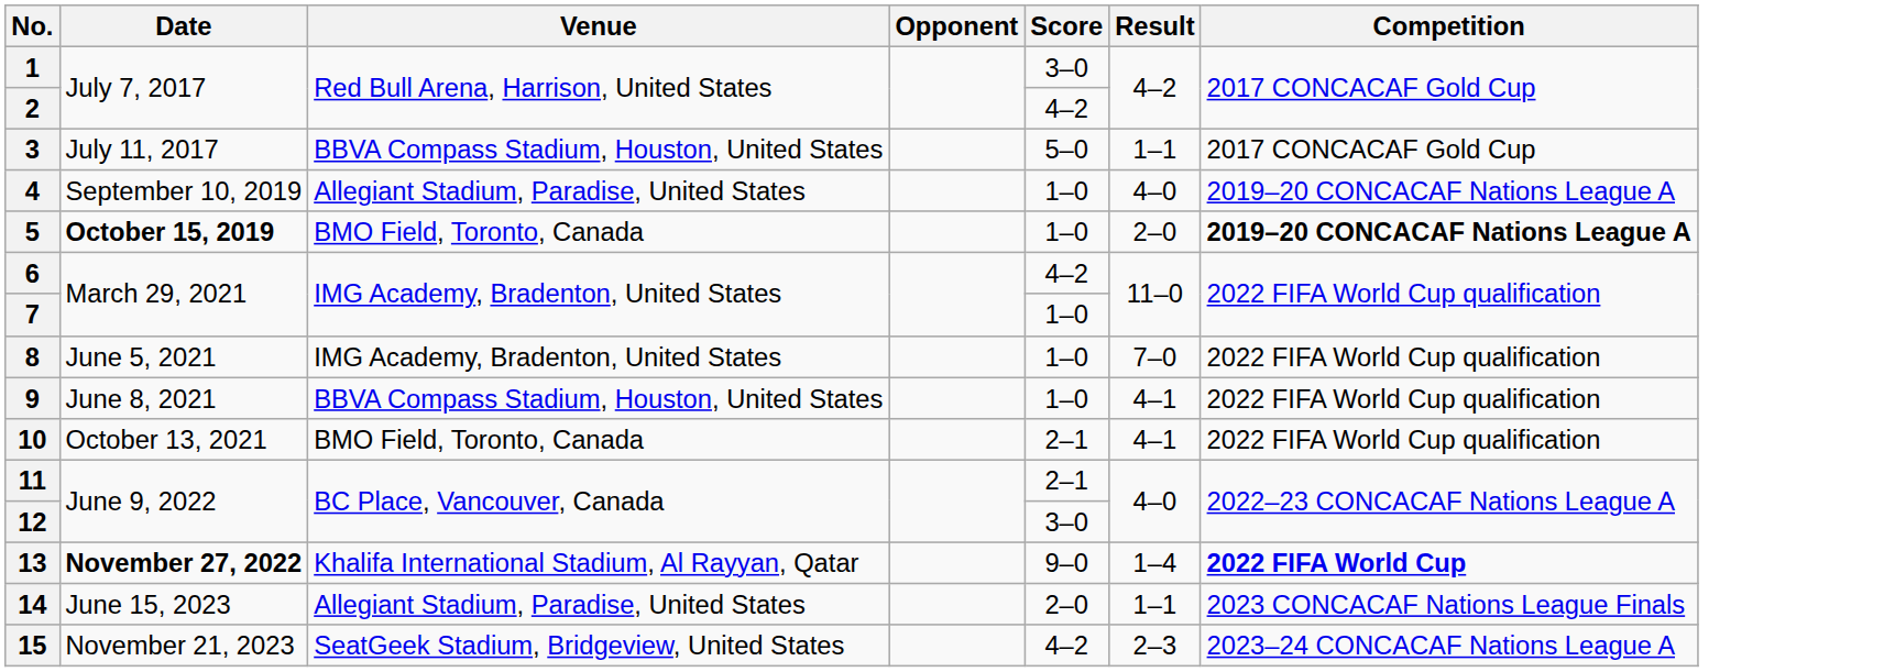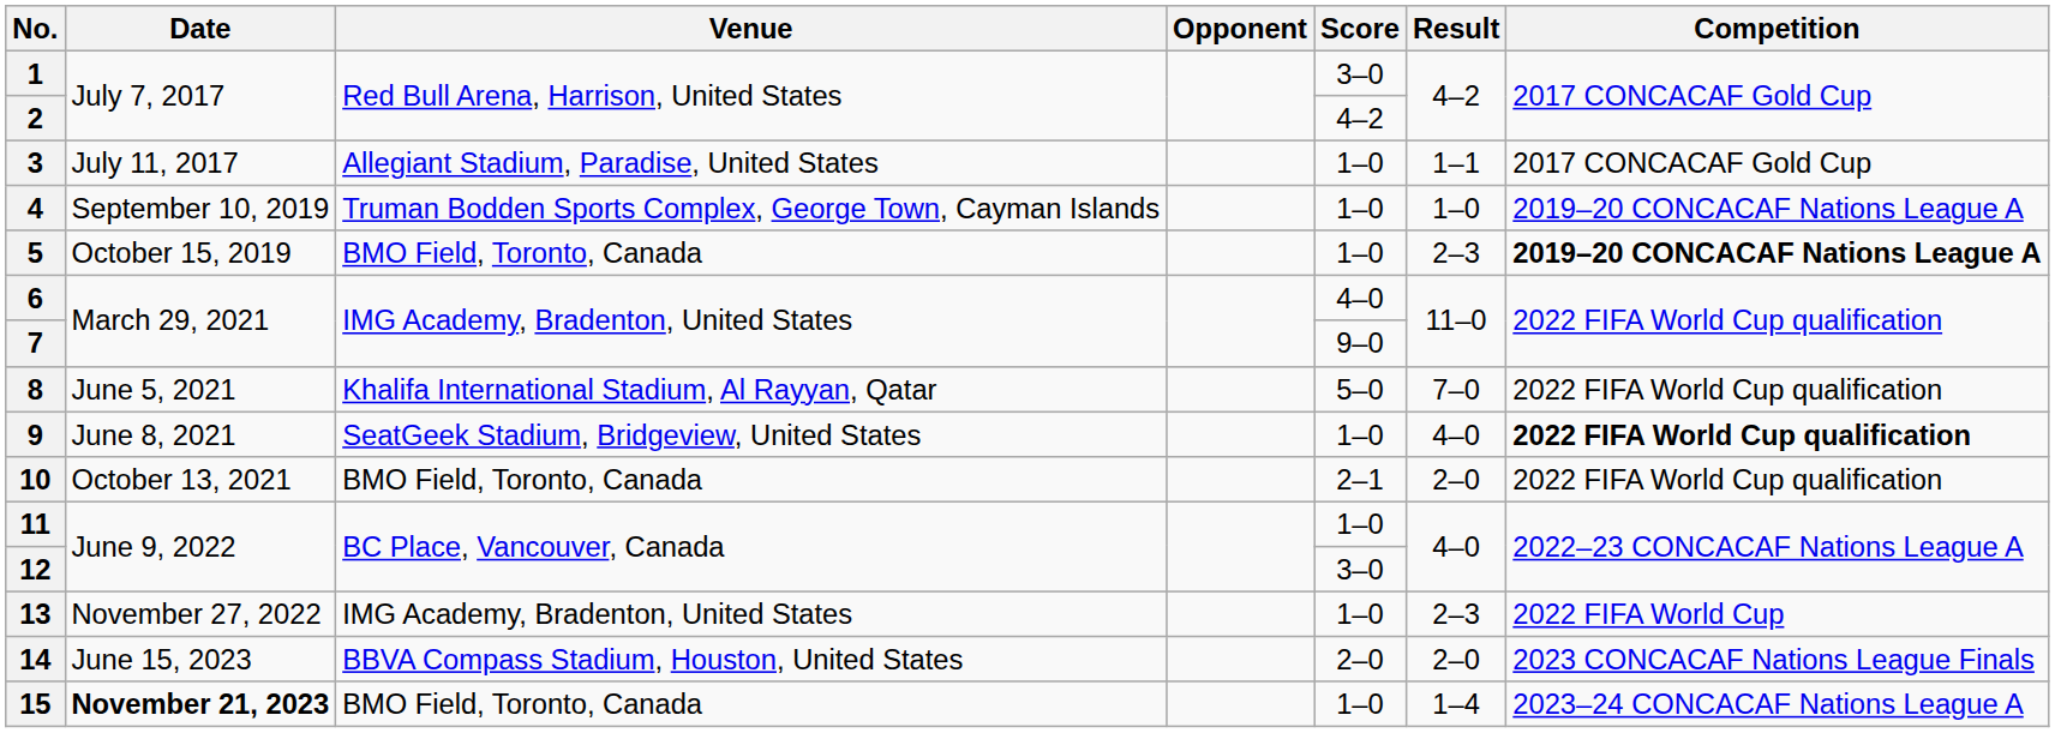3 | Venue: BBVA Compass Stadium, Houston, United States -> Allegiant Stadium, Paradise, United States
3 | Score: 5–0 -> 1–0
4 | Venue: Allegiant Stadium, Paradise, United States -> Truman Bodden Sports Complex, George Town, Cayman Islands
4 | Result: 4–0 -> 1–0
5 | Date: bold -> normal
5 | Result: 2–0 -> 2–3
6 | Score: 4–2 -> 4–0
7 | Score: 1–0 -> 9–0
8 | Venue: IMG Academy, Bradenton, United States -> Khalifa International Stadium, Al Rayyan, Qatar
8 | Score: 1–0 -> 5–0
9 | Venue: BBVA Compass Stadium, Houston, United States -> SeatGeek Stadium, Bridgeview, United States
9 | Result: 4–1 -> 4–0
9 | Competition: normal -> bold
10 | Result: 4–1 -> 2–0
11 | Score: 2–1 -> 1–0
13 | Date: bold -> normal
13 | Venue: Khalifa International Stadium, Al Rayyan, Qatar -> IMG Academy, Bradenton, United States
13 | Score: 9–0 -> 1–0
13 | Result: 1–4 -> 2–3
13 | Competition: bold -> normal
14 | Venue: Allegiant Stadium, Paradise, United States -> BBVA Compass Stadium, Houston, United States
14 | Result: 1–1 -> 2–0
15 | Date: normal -> bold
15 | Venue: SeatGeek Stadium, Bridgeview, United States -> BMO Field, Toronto, Canada
15 | Score: 4–2 -> 1–0
15 | Result: 2–3 -> 1–4
